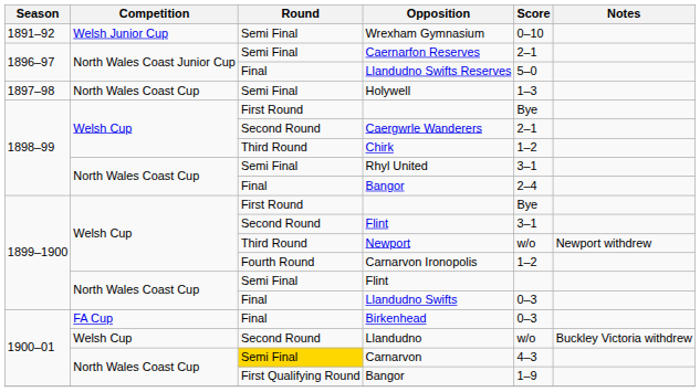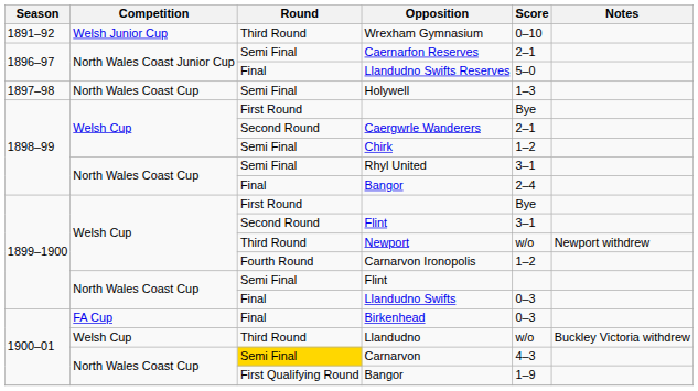Wrexham Gymnasium | Round: Semi Final -> Third Round
Chirk | Round: Third Round -> Semi Final
Llandudno | Round: Second Round -> Third Round
